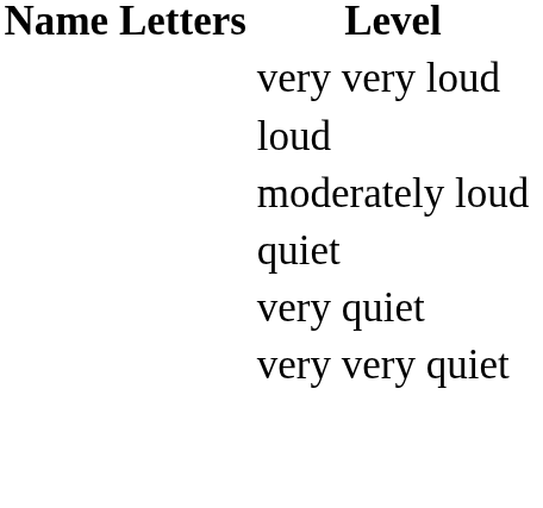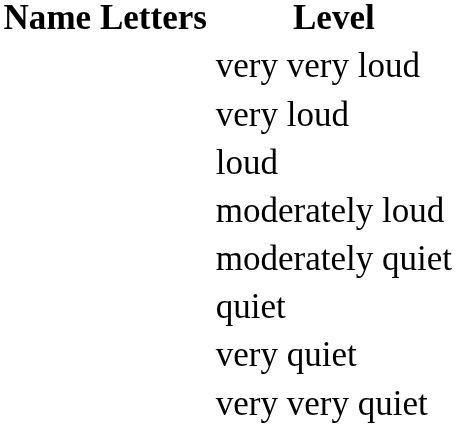+ row: very loud
+ row: moderately quiet
